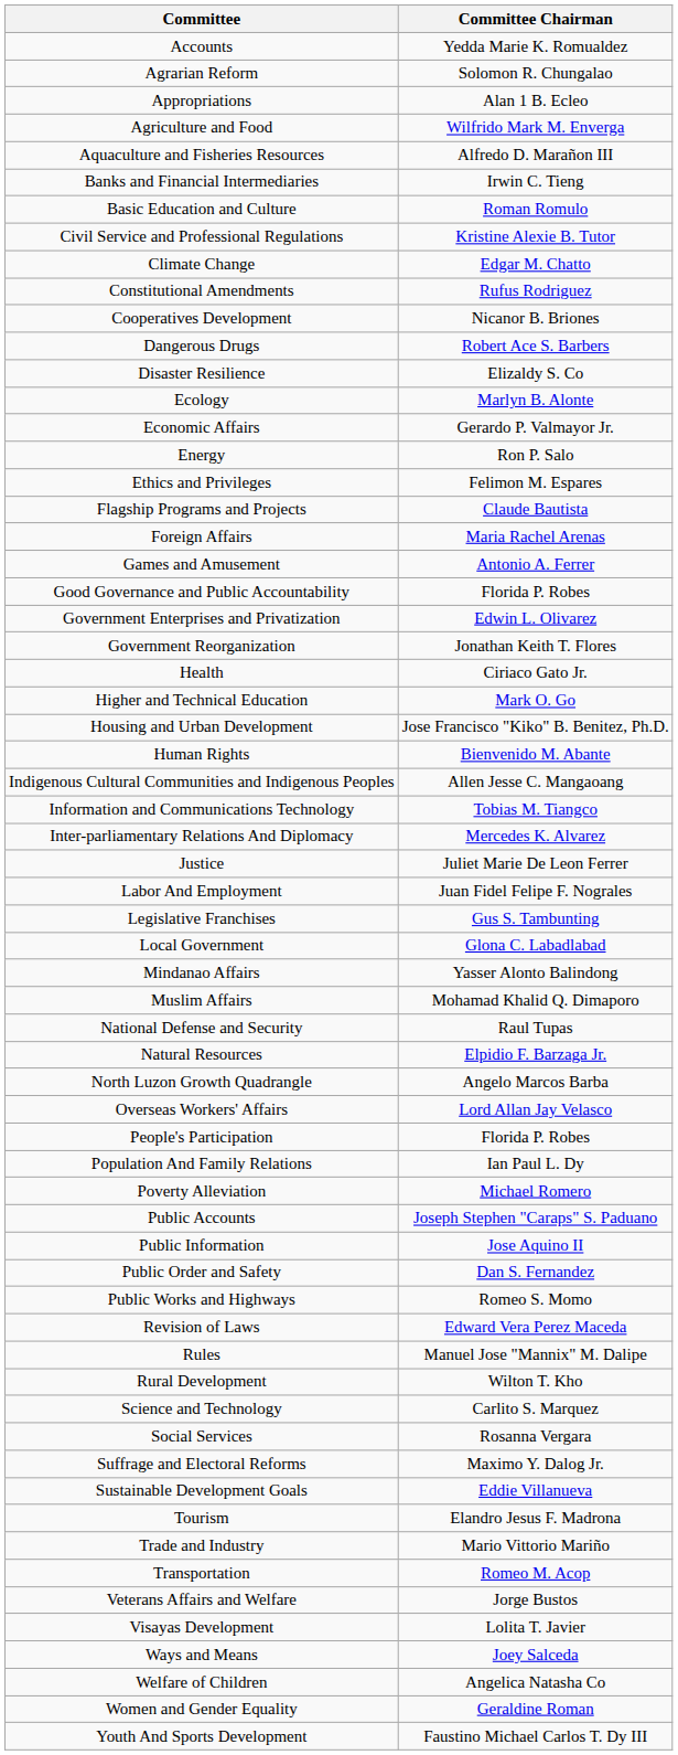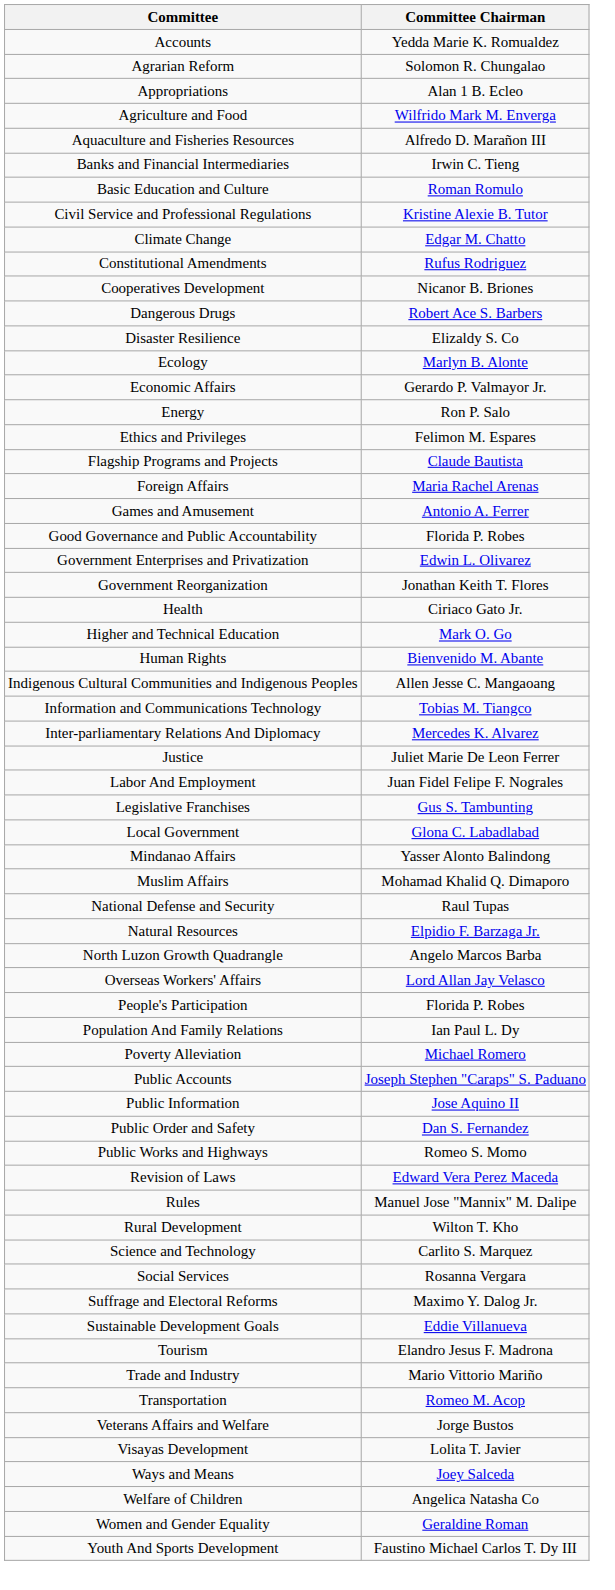- row: Housing and Urban Development | Jose Francisco "Kiko" B. Benitez, Ph.D.
